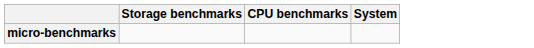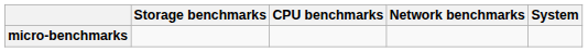+ column: Network benchmarks
